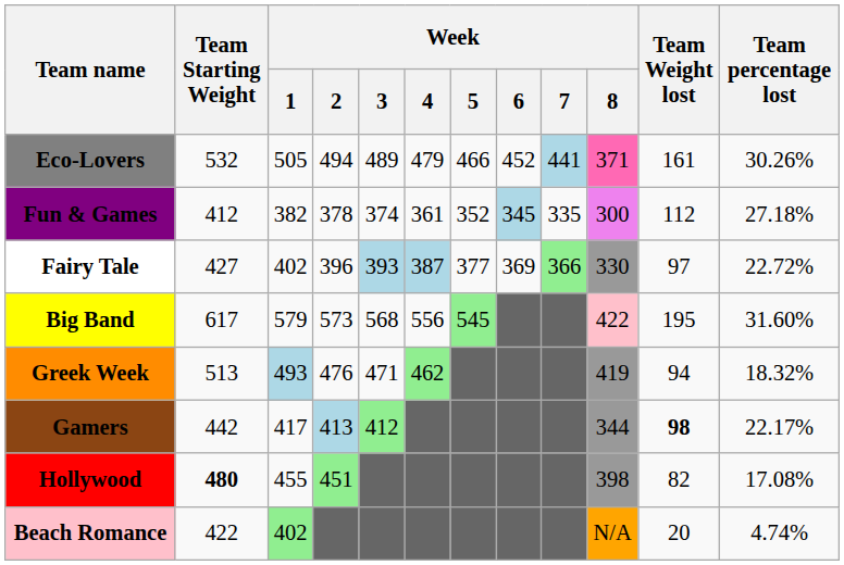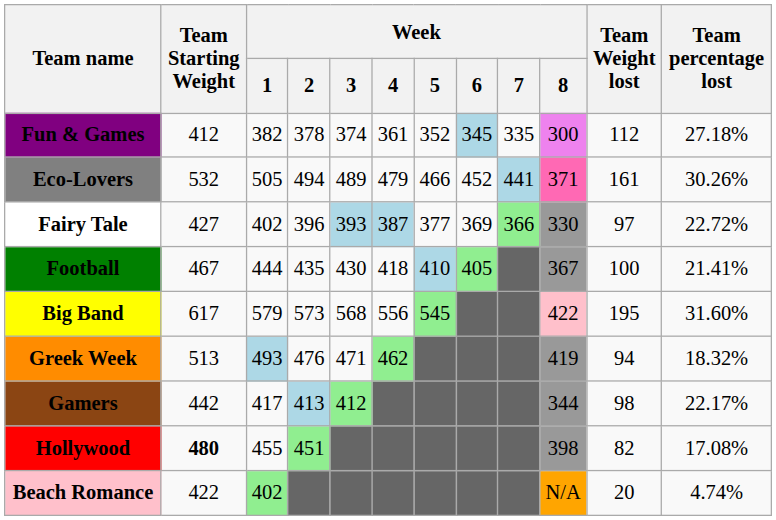rows swapped: Eco-Lovers <-> Fun & Games
+ row: Football | 467 | 444 | 435 | 430 | 418 | 410 | 405 | 367 | 100 | 21.41%
Gamers | Team Weight lost: bold -> normal
